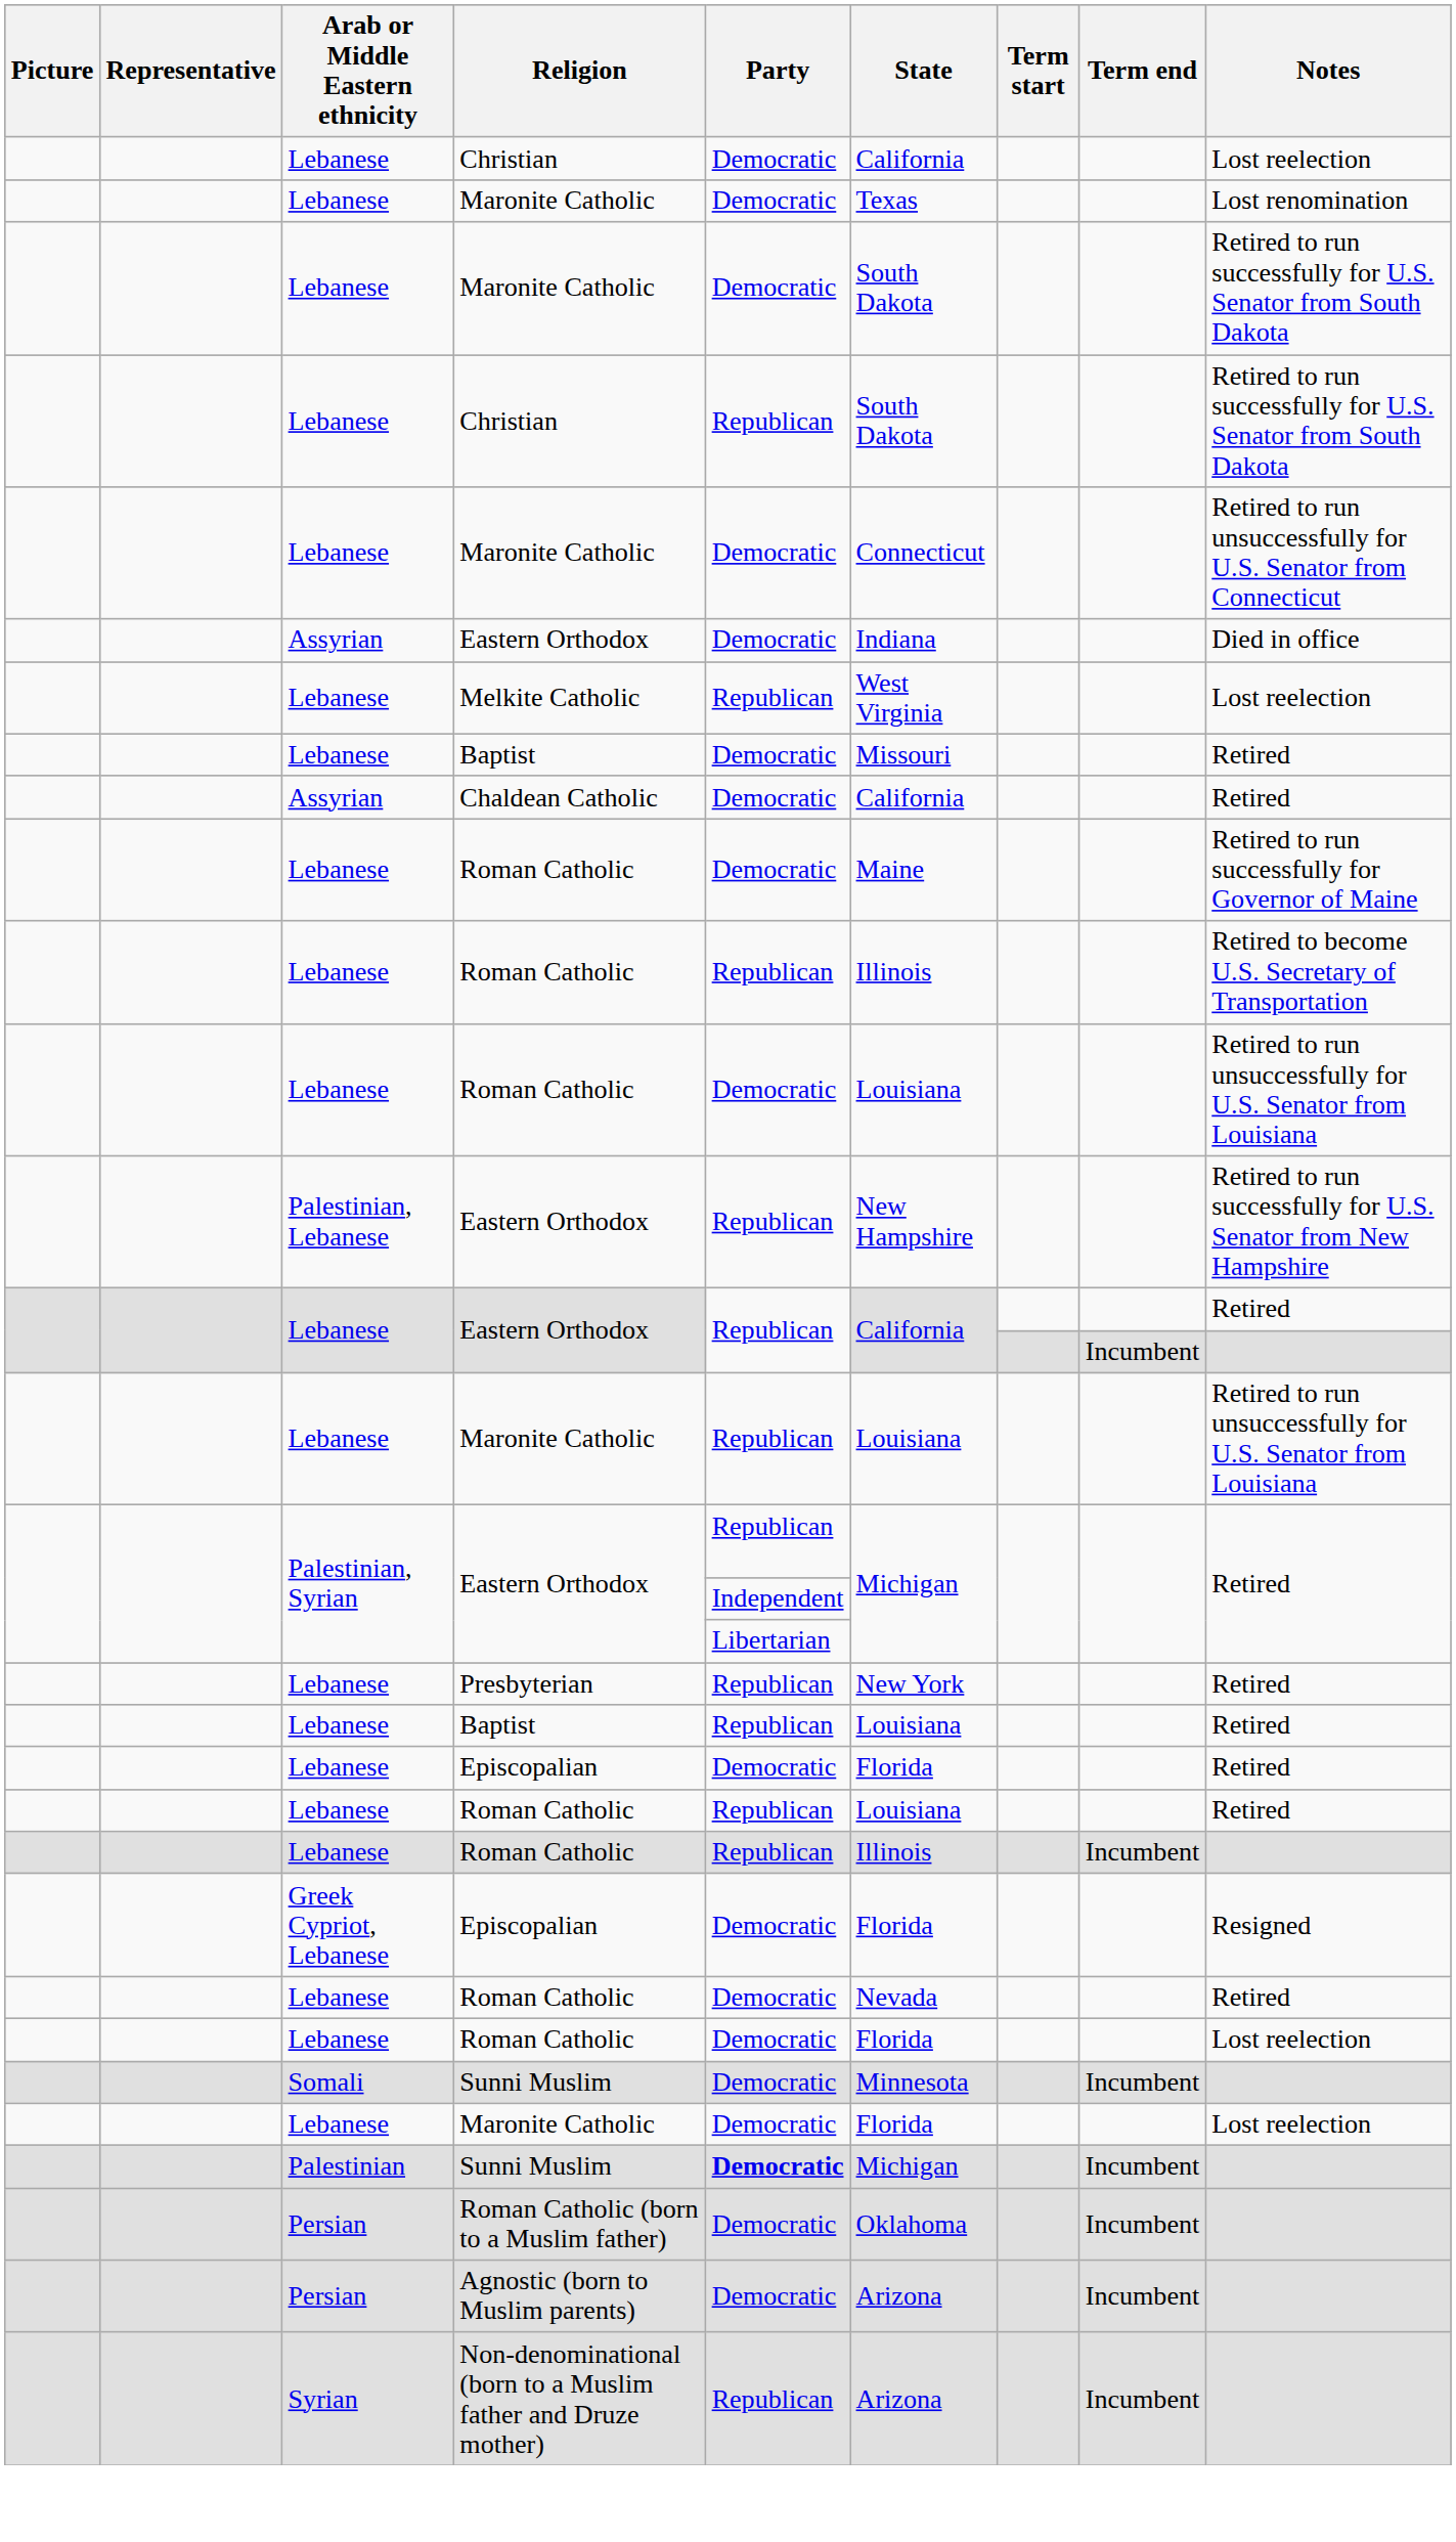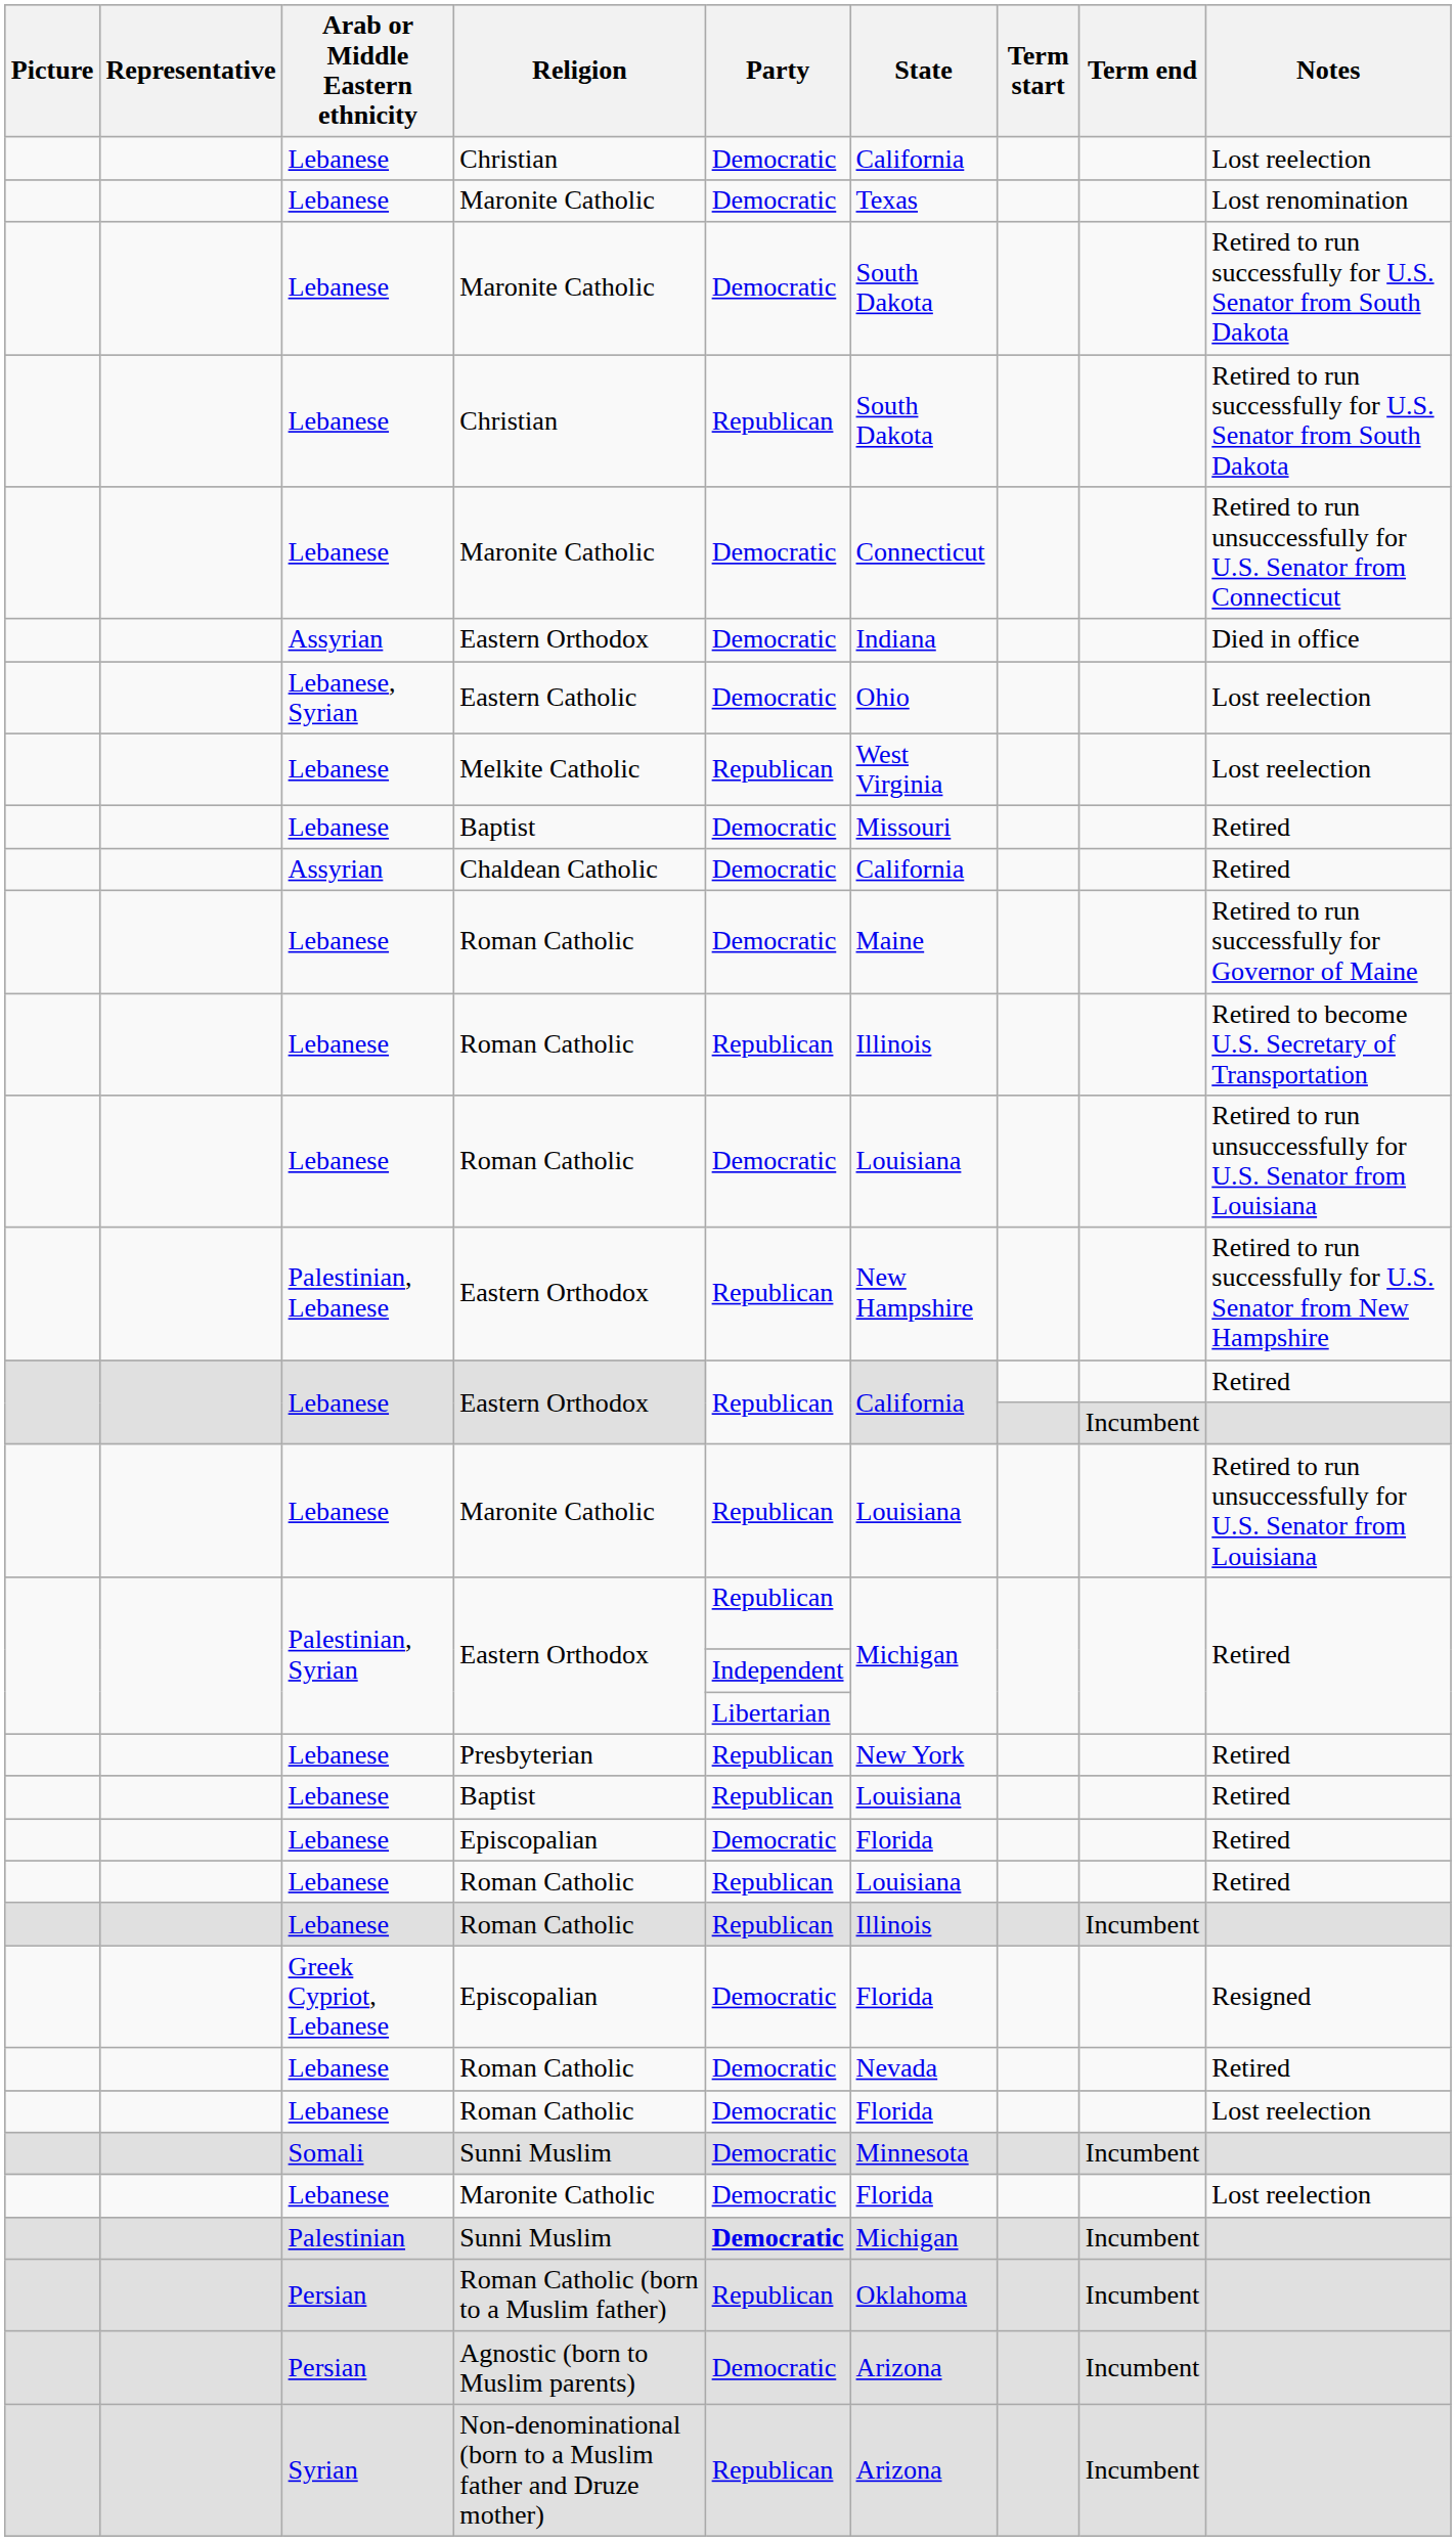+ row: Lebanese, Syrian | Eastern Catholic | Democratic | Ohio | Lost reelection
Roman Catholic (born to a Muslim father) | Party: Democratic -> Republican
